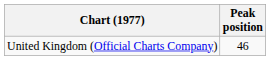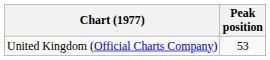United Kingdom (Official Charts Company) | Peak position: 46 -> 53
